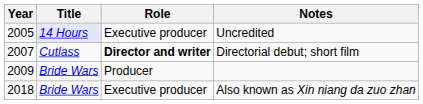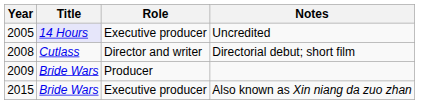Directorial debut; short film | Year: 2007 -> 2008
Directorial debut; short film | Role: bold -> normal
Also known as Xin niang da zuo zhan | Year: 2018 -> 2015
